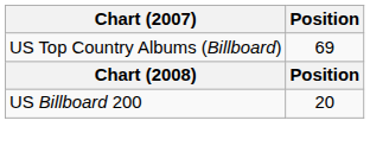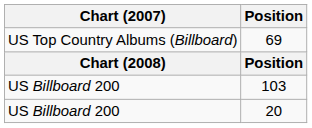+ row: US Billboard 200 | 103
